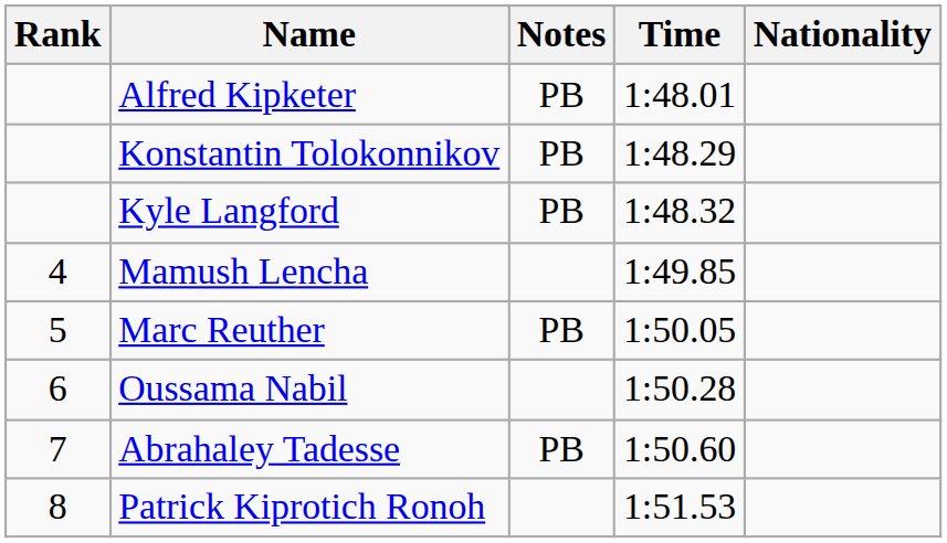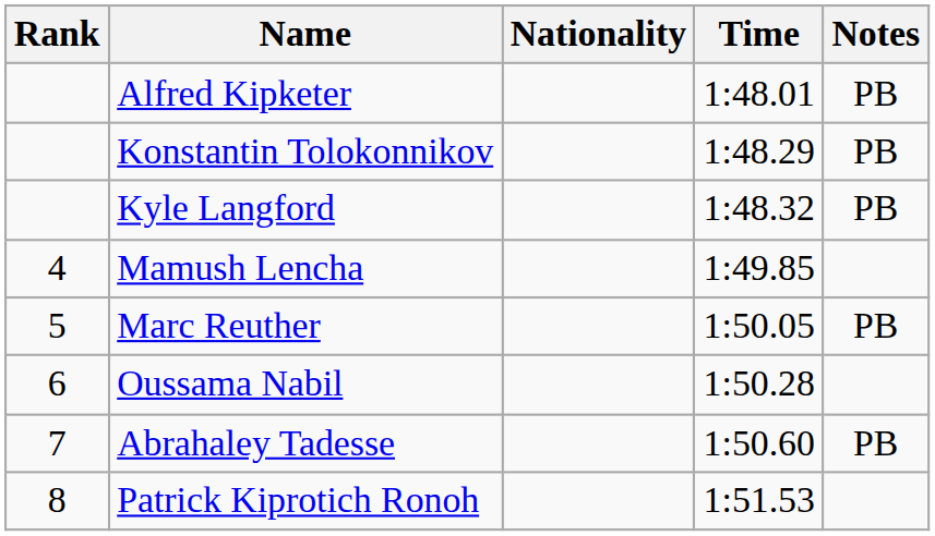columns swapped: Nationality <-> Notes
